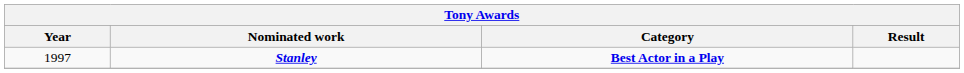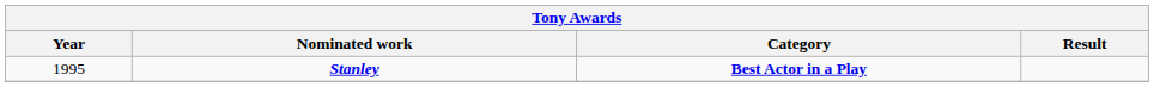Stanley | Year: 1997 -> 1995
